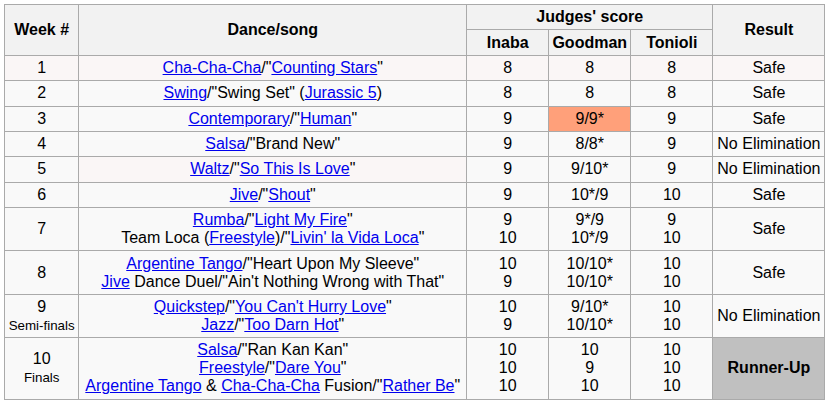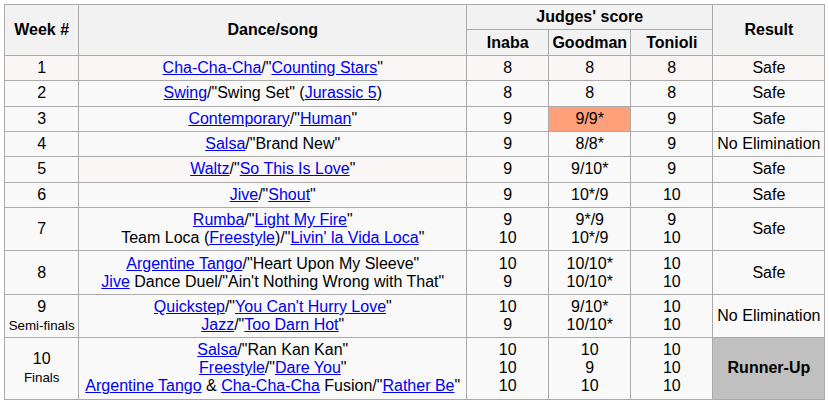Waltz/"So This Is Love" | Result: No Elimination -> Safe
